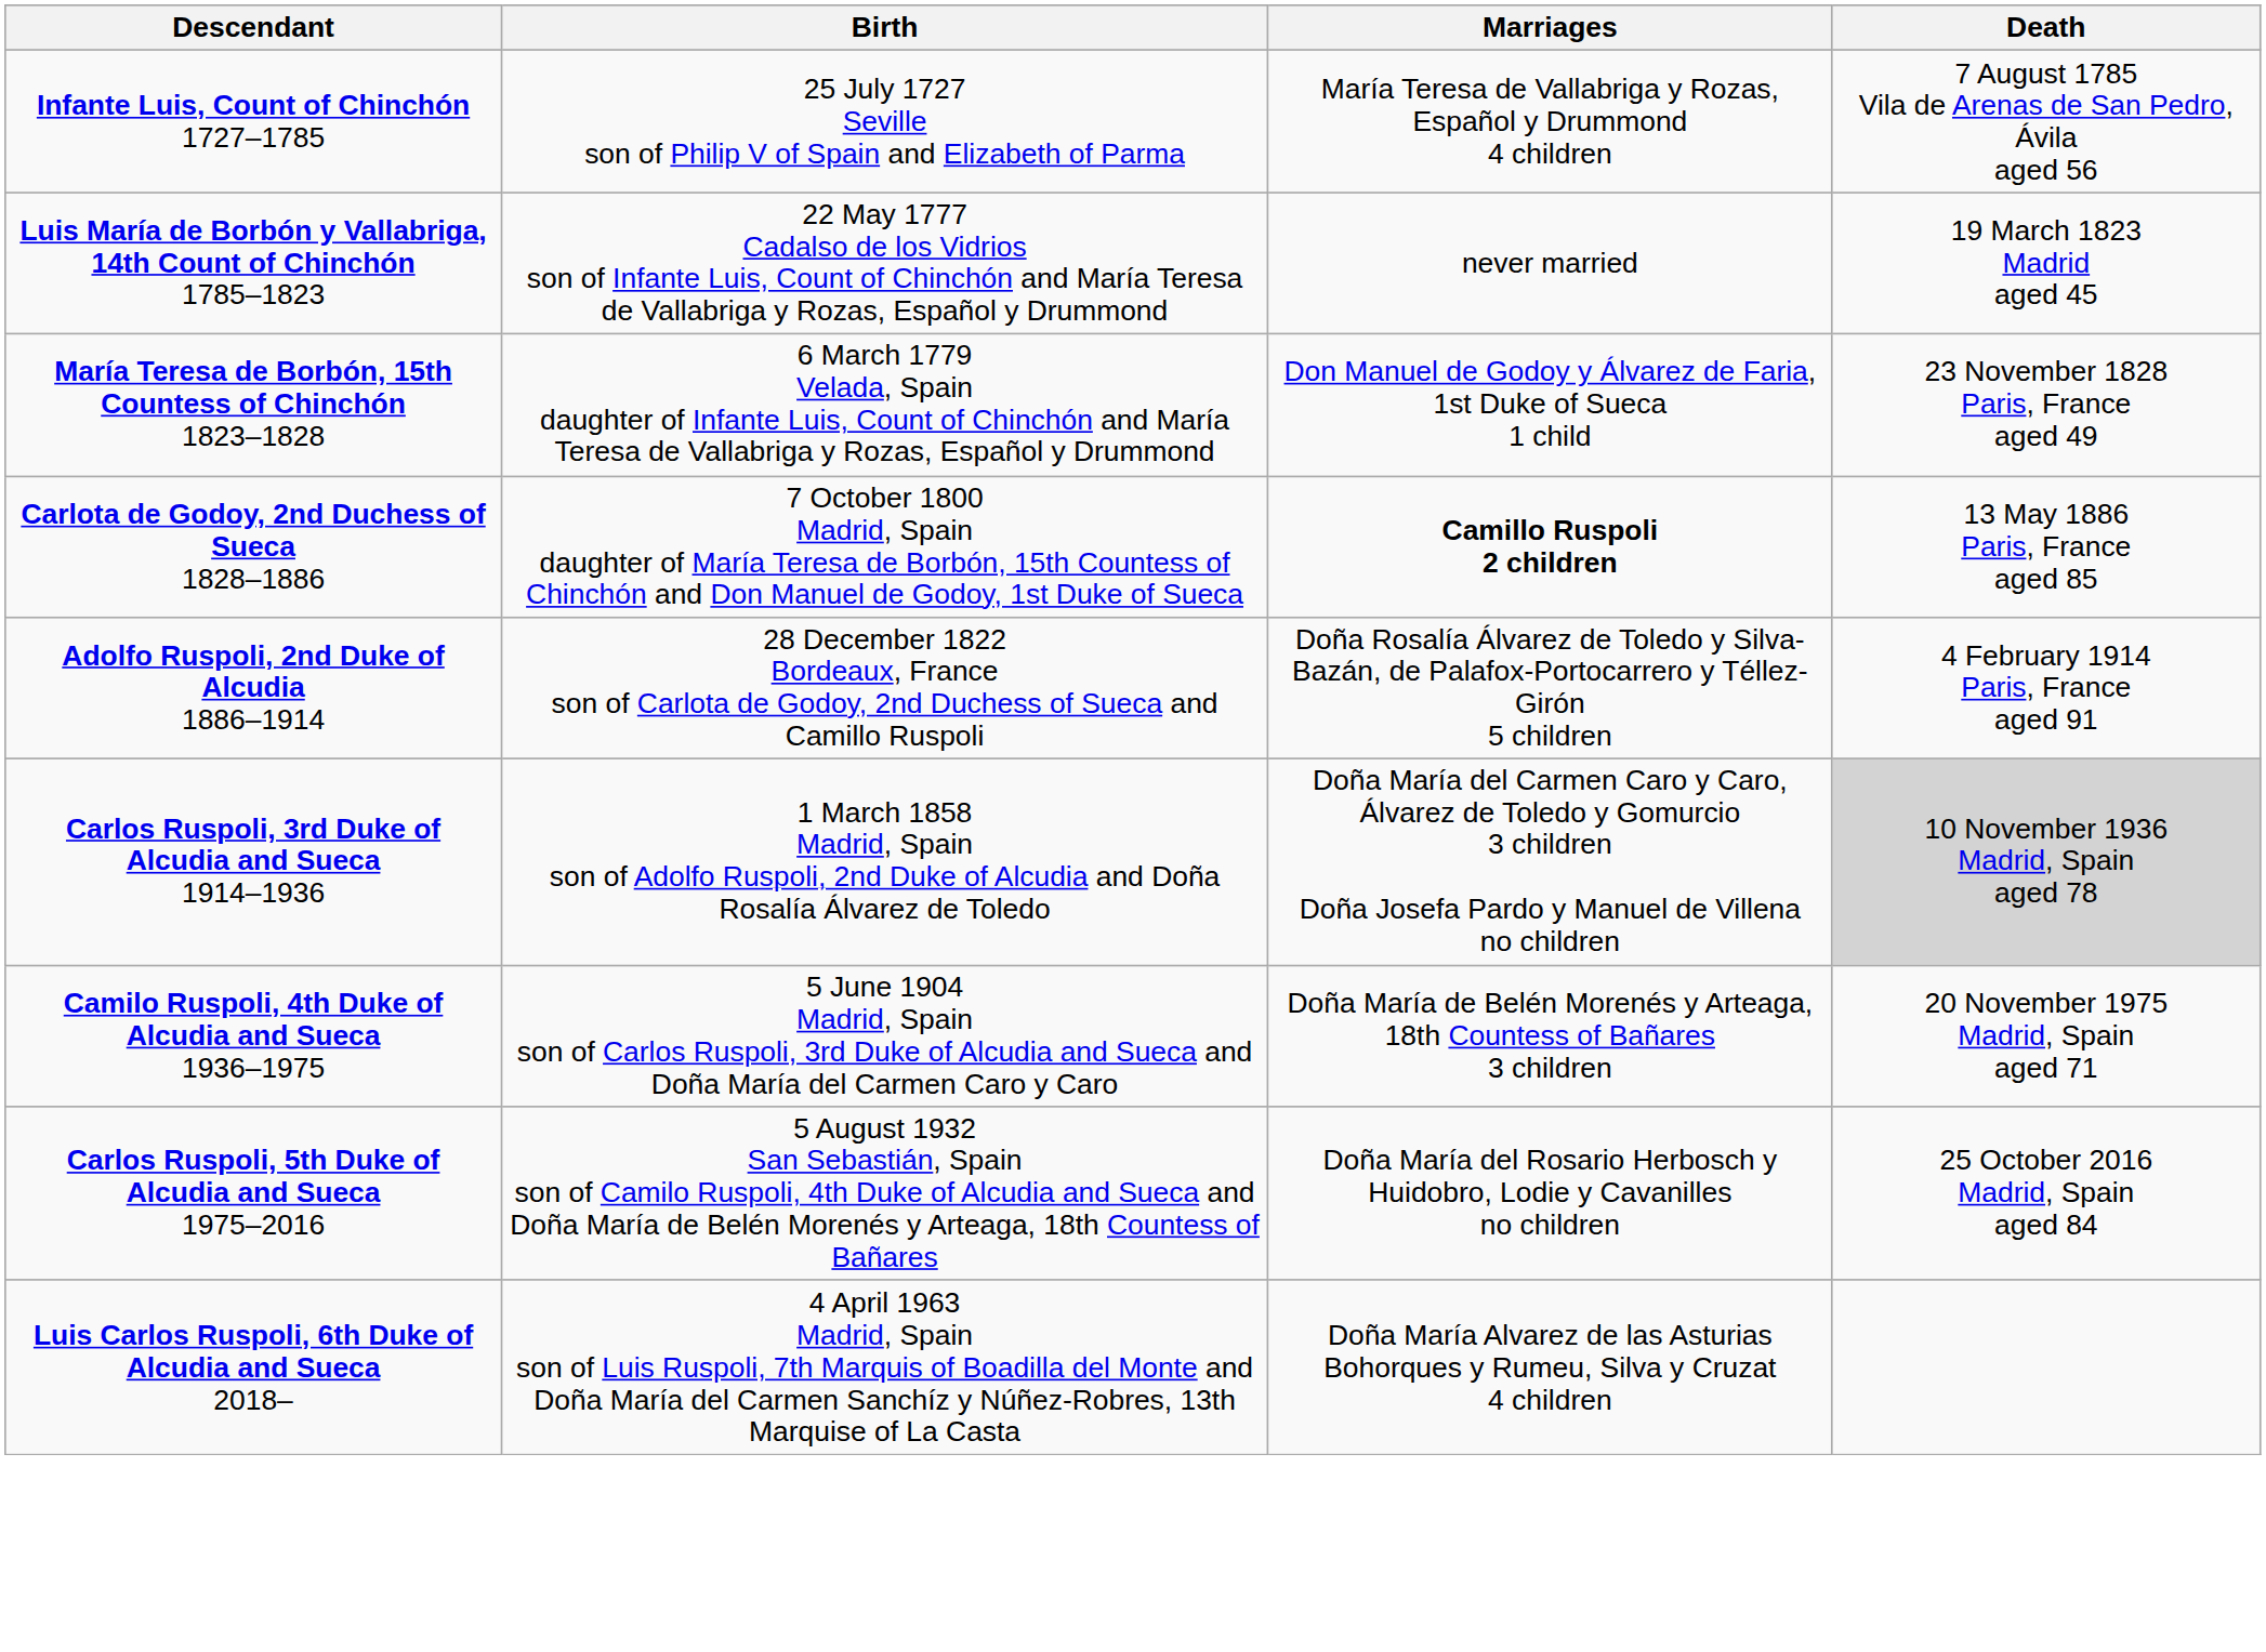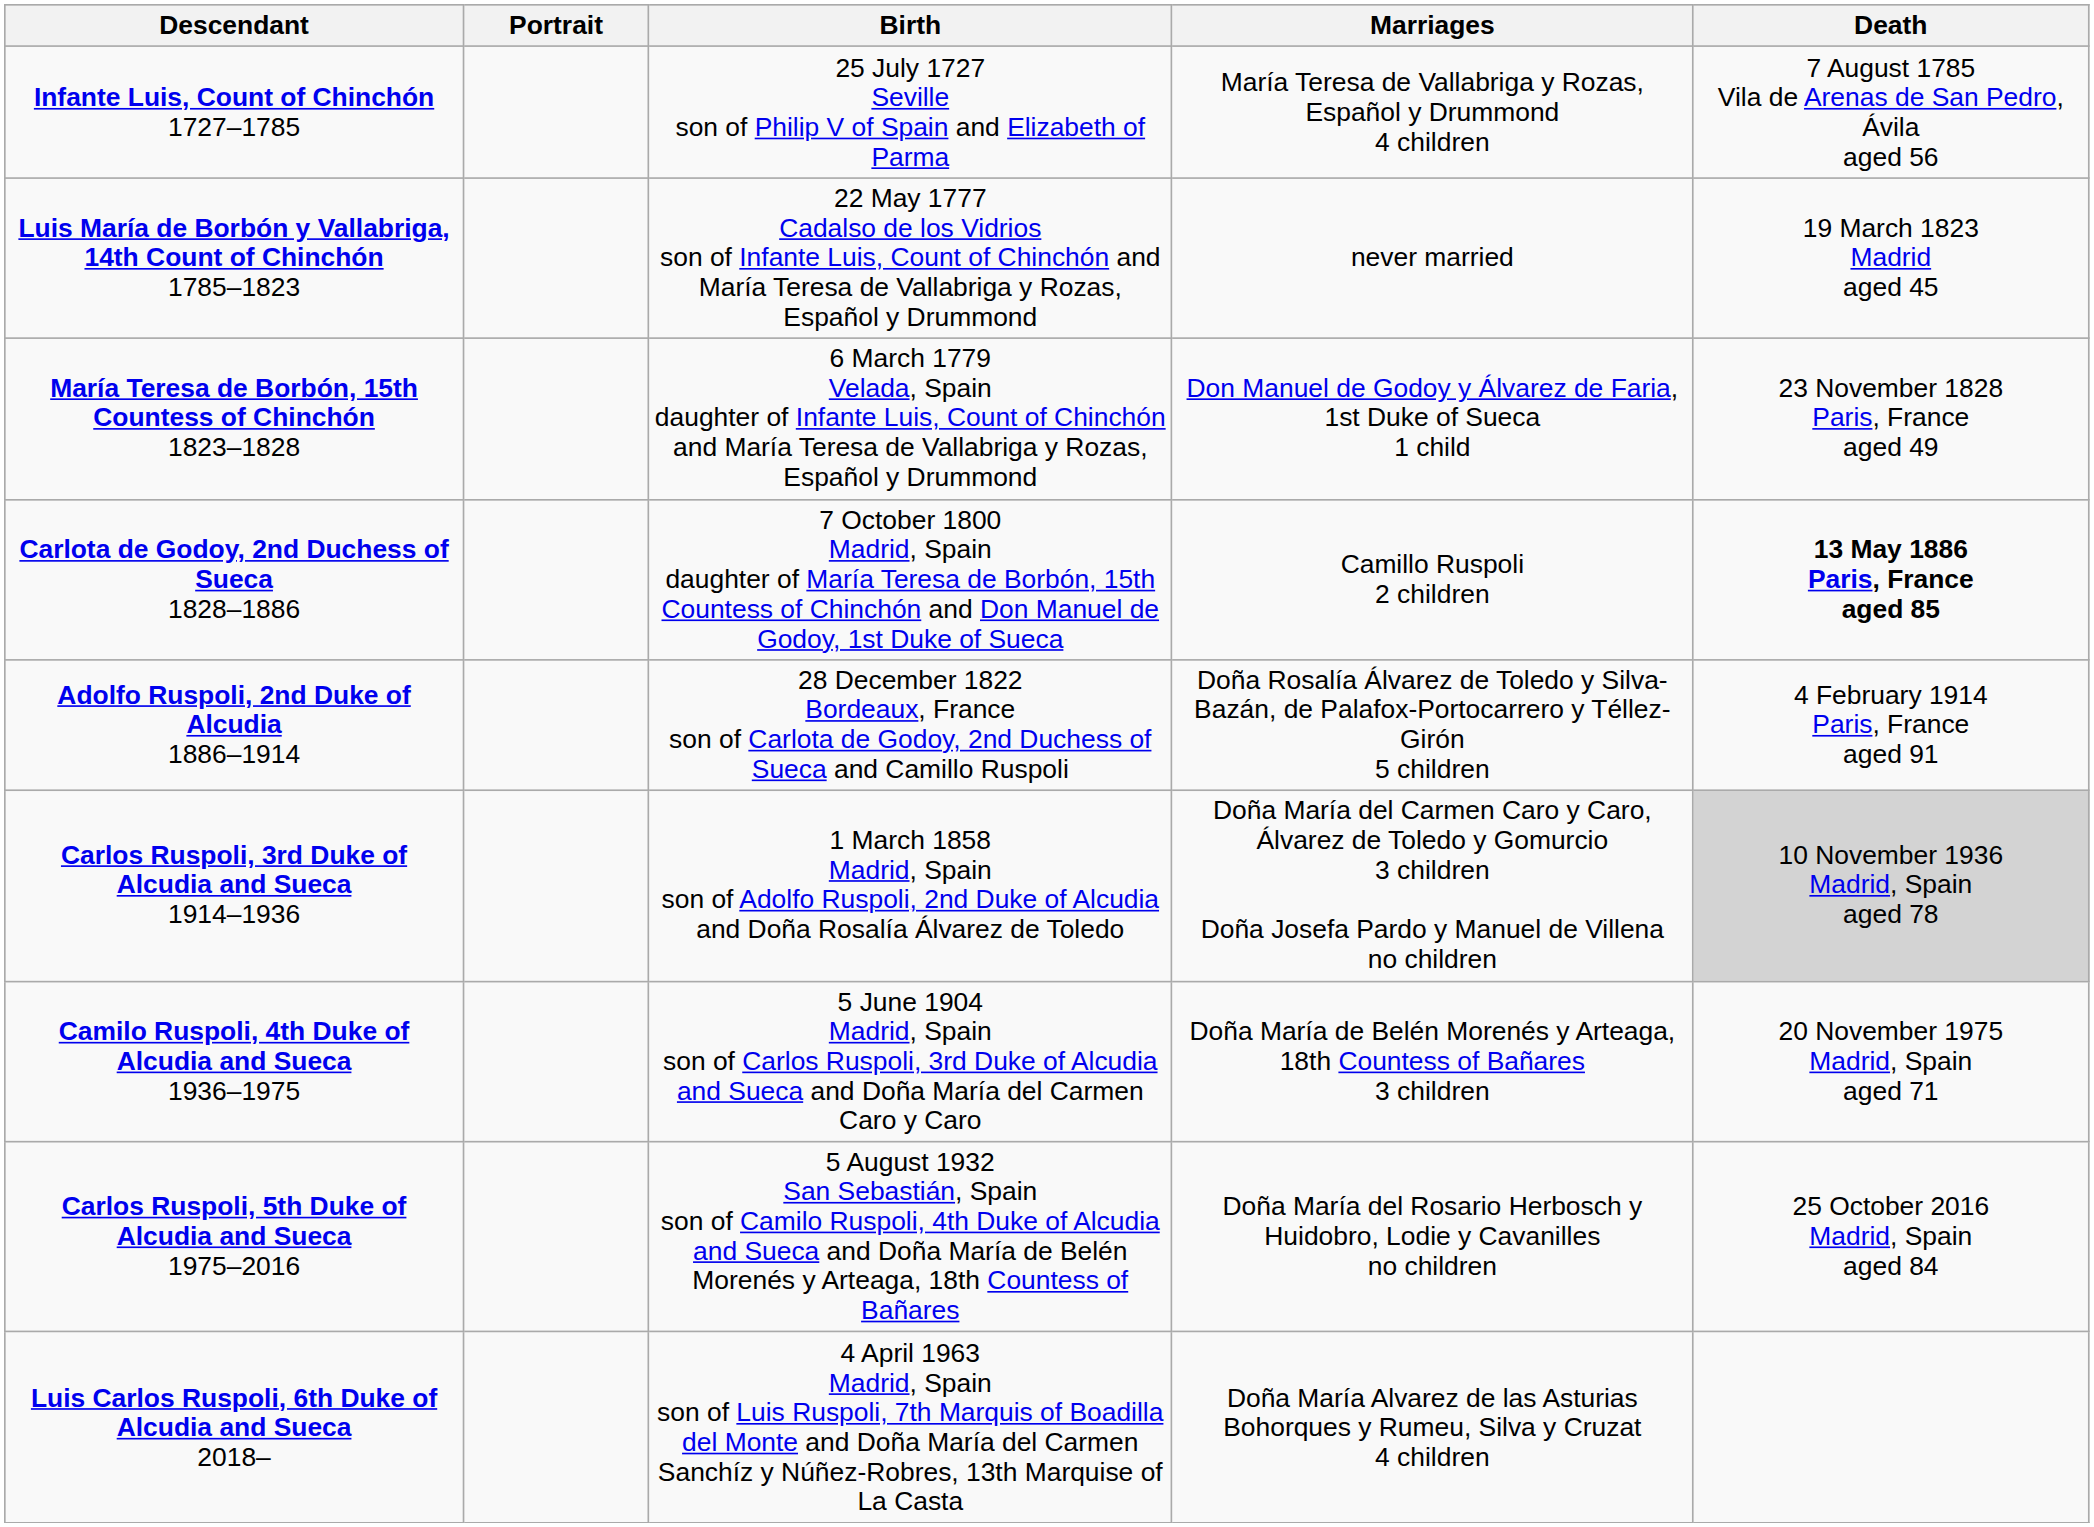+ column: Portrait
Carlota de Godoy, 2nd Duchess of Sueca 1828–1886 | Marriages: bold -> normal
Carlota de Godoy, 2nd Duchess of Sueca 1828–1886 | Death: normal -> bold
